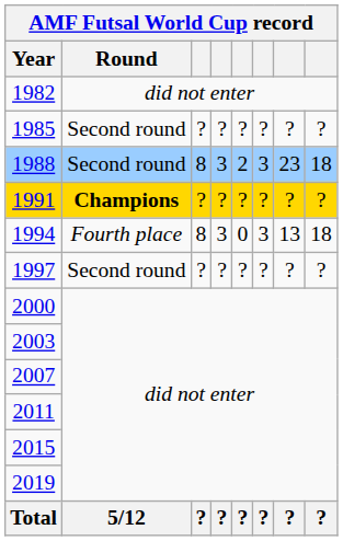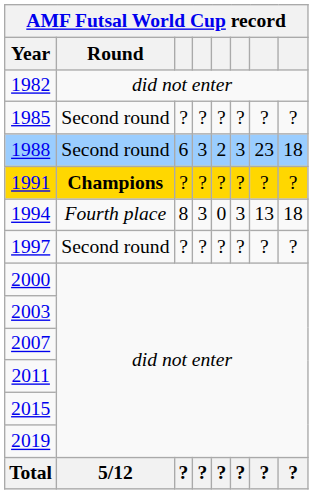1988 | column 3: 8 -> 6
